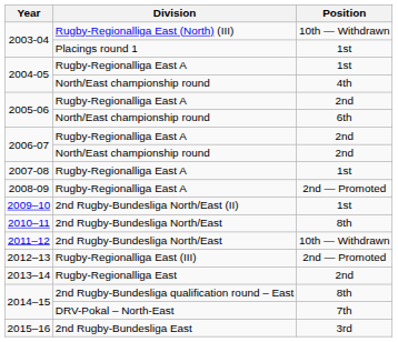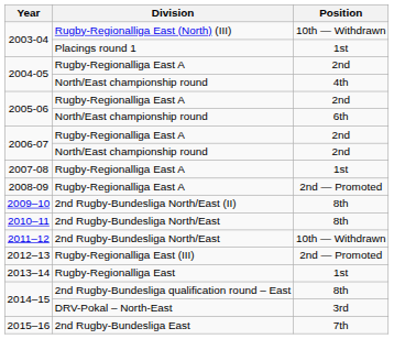2004-05 / Rugby-Regionalliga East A | Position: 1st -> 2nd
2009–10 | Position: 1st -> 8th
2013–14 | Position: 2nd -> 1st
2014–15 / DRV-Pokal – North-East | Position: 7th -> 3rd
2015–16 | Position: 3rd -> 7th
